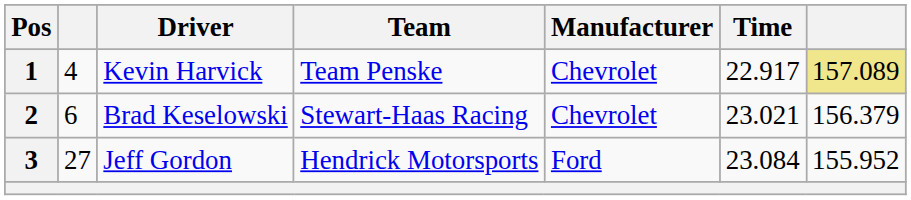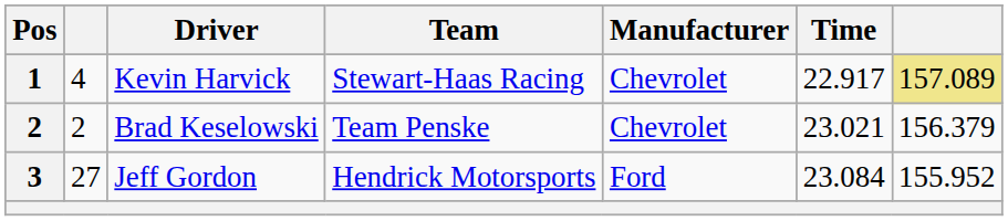Kevin Harvick | Team: Team Penske -> Stewart-Haas Racing
Brad Keselowski | column 2: 6 -> 2
Brad Keselowski | Team: Stewart-Haas Racing -> Team Penske
